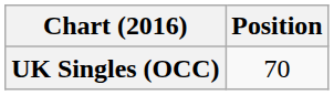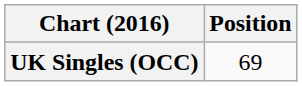UK Singles (OCC) | Position: 70 -> 69
